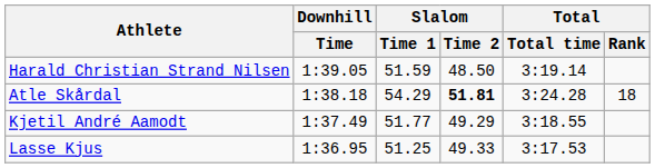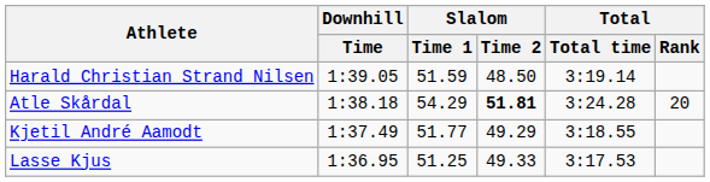Atle Skårdal | Total / Rank: 18 -> 20
